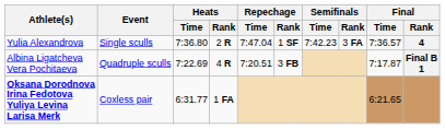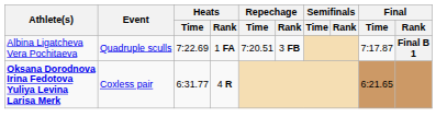- row: Yulia Alexandrova | Single sculls | 7:36.80 | 2 R | 7:47.04 | 1 SF | 7:42.23 | 3 FA | 7:36.57 | 4
Albina Ligatcheva Vera Pochitaeva | Heats / Rank: 4 R -> 1 FA
Oksana Dorodnova Irina Fedotova Yuliya Levina Larisa Merk | Heats / Rank: 1 FA -> 4 R
